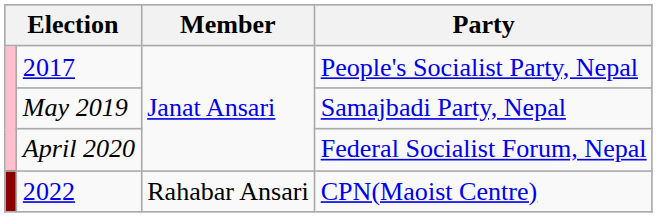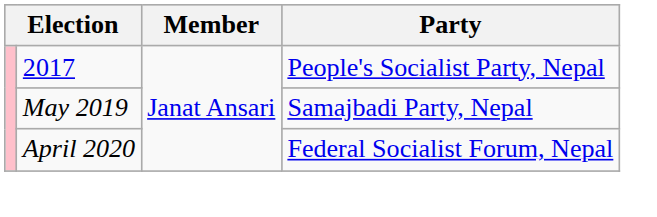- row: 2022 | Rahabar Ansari | CPN(Maoist Centre)
